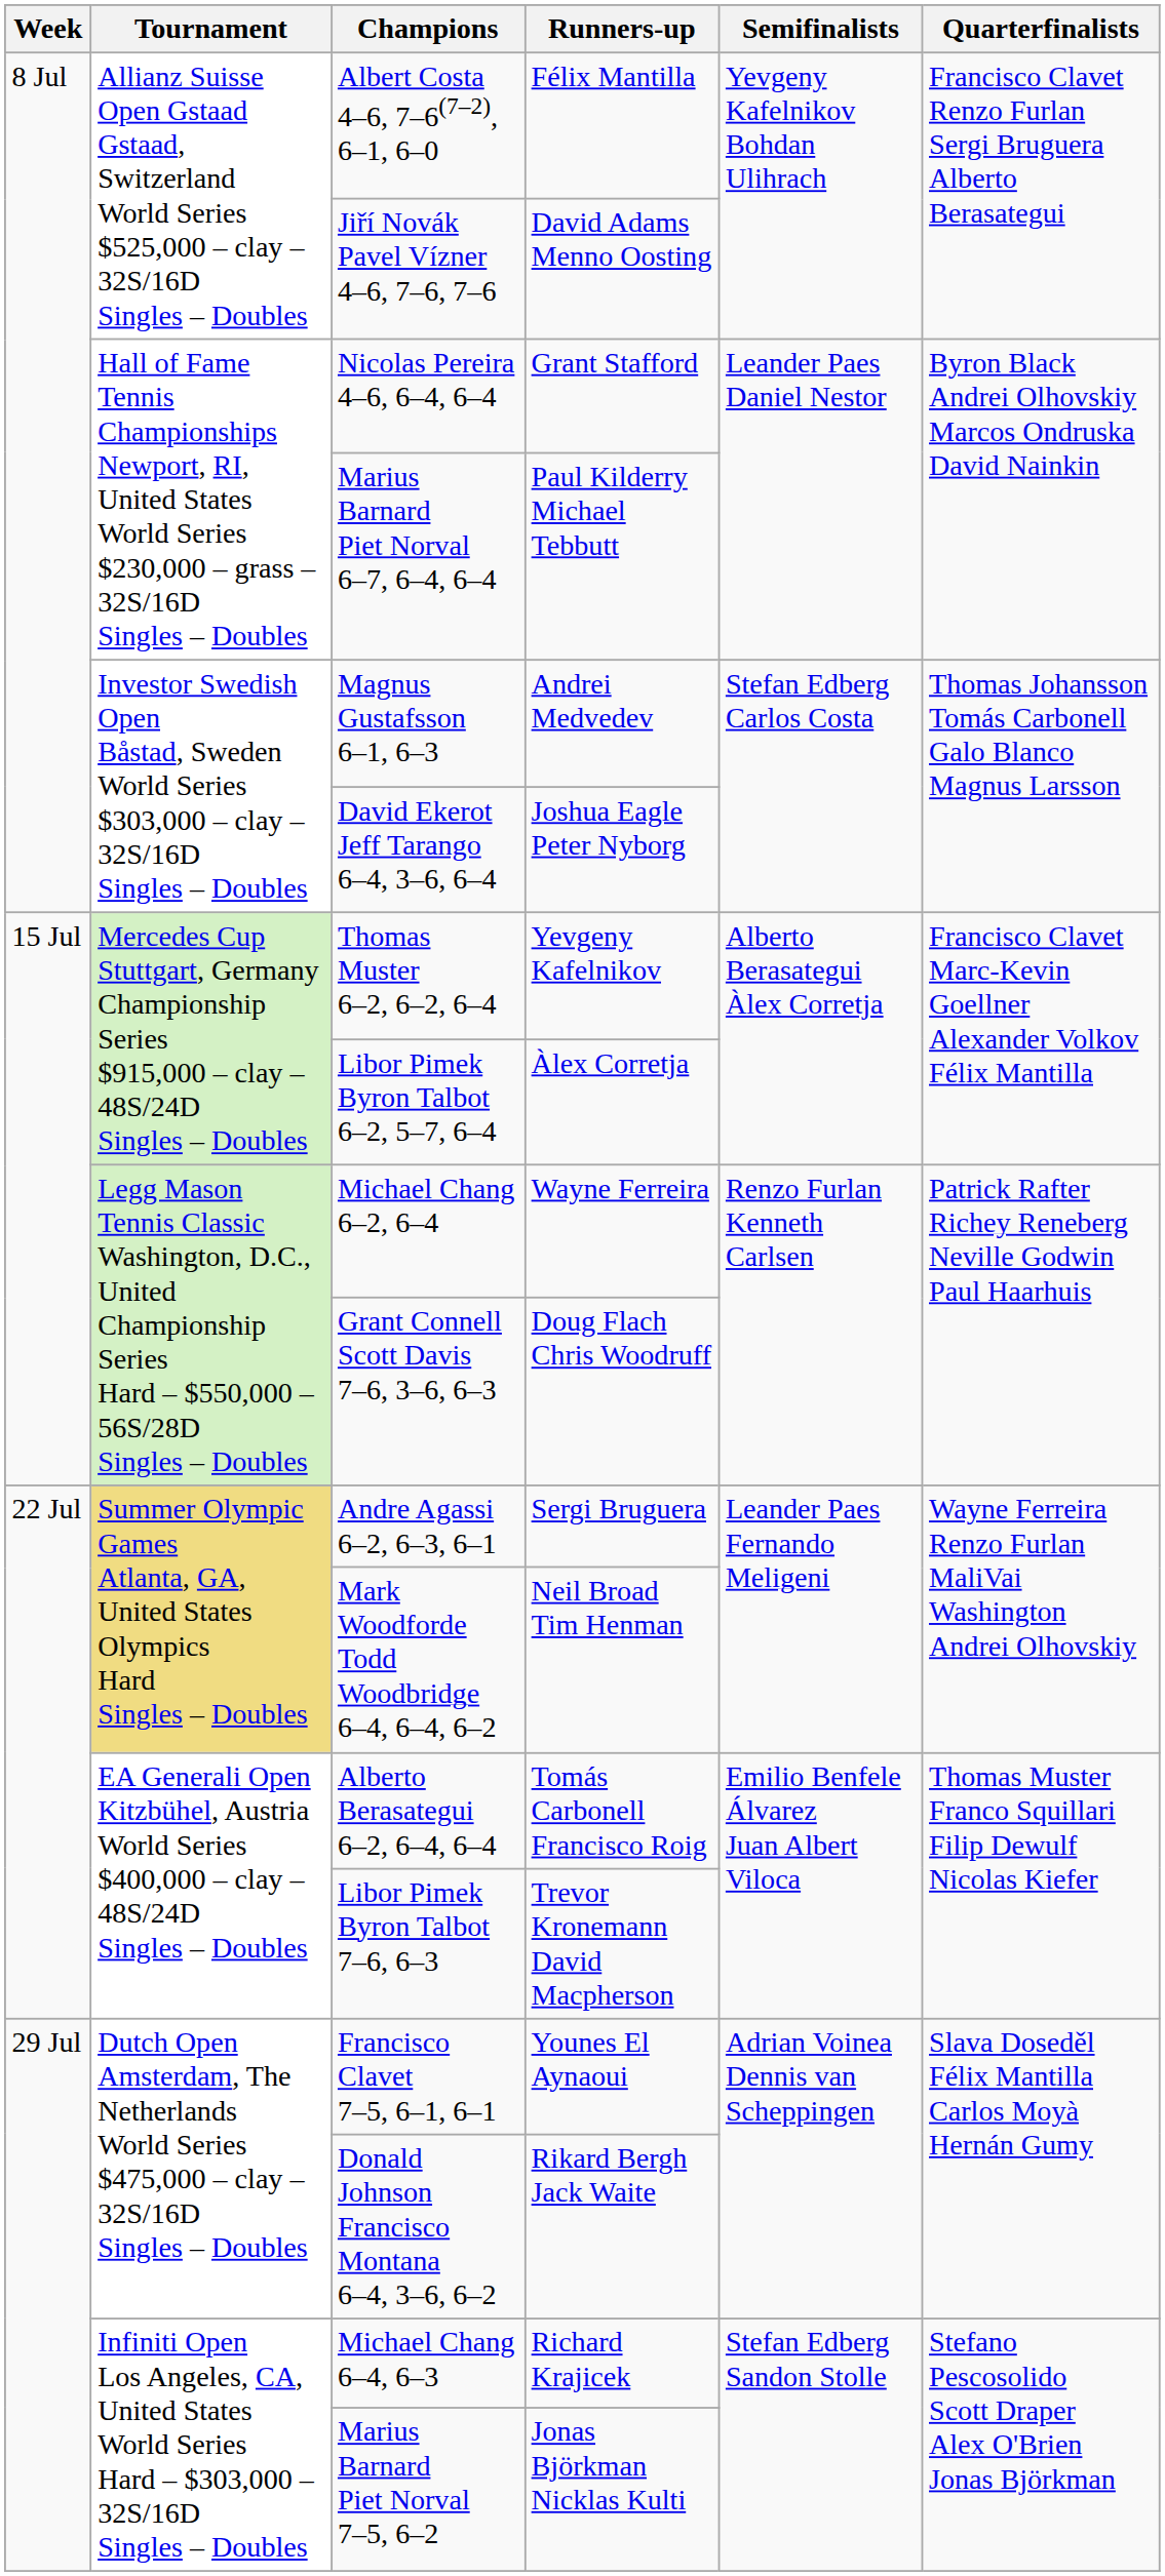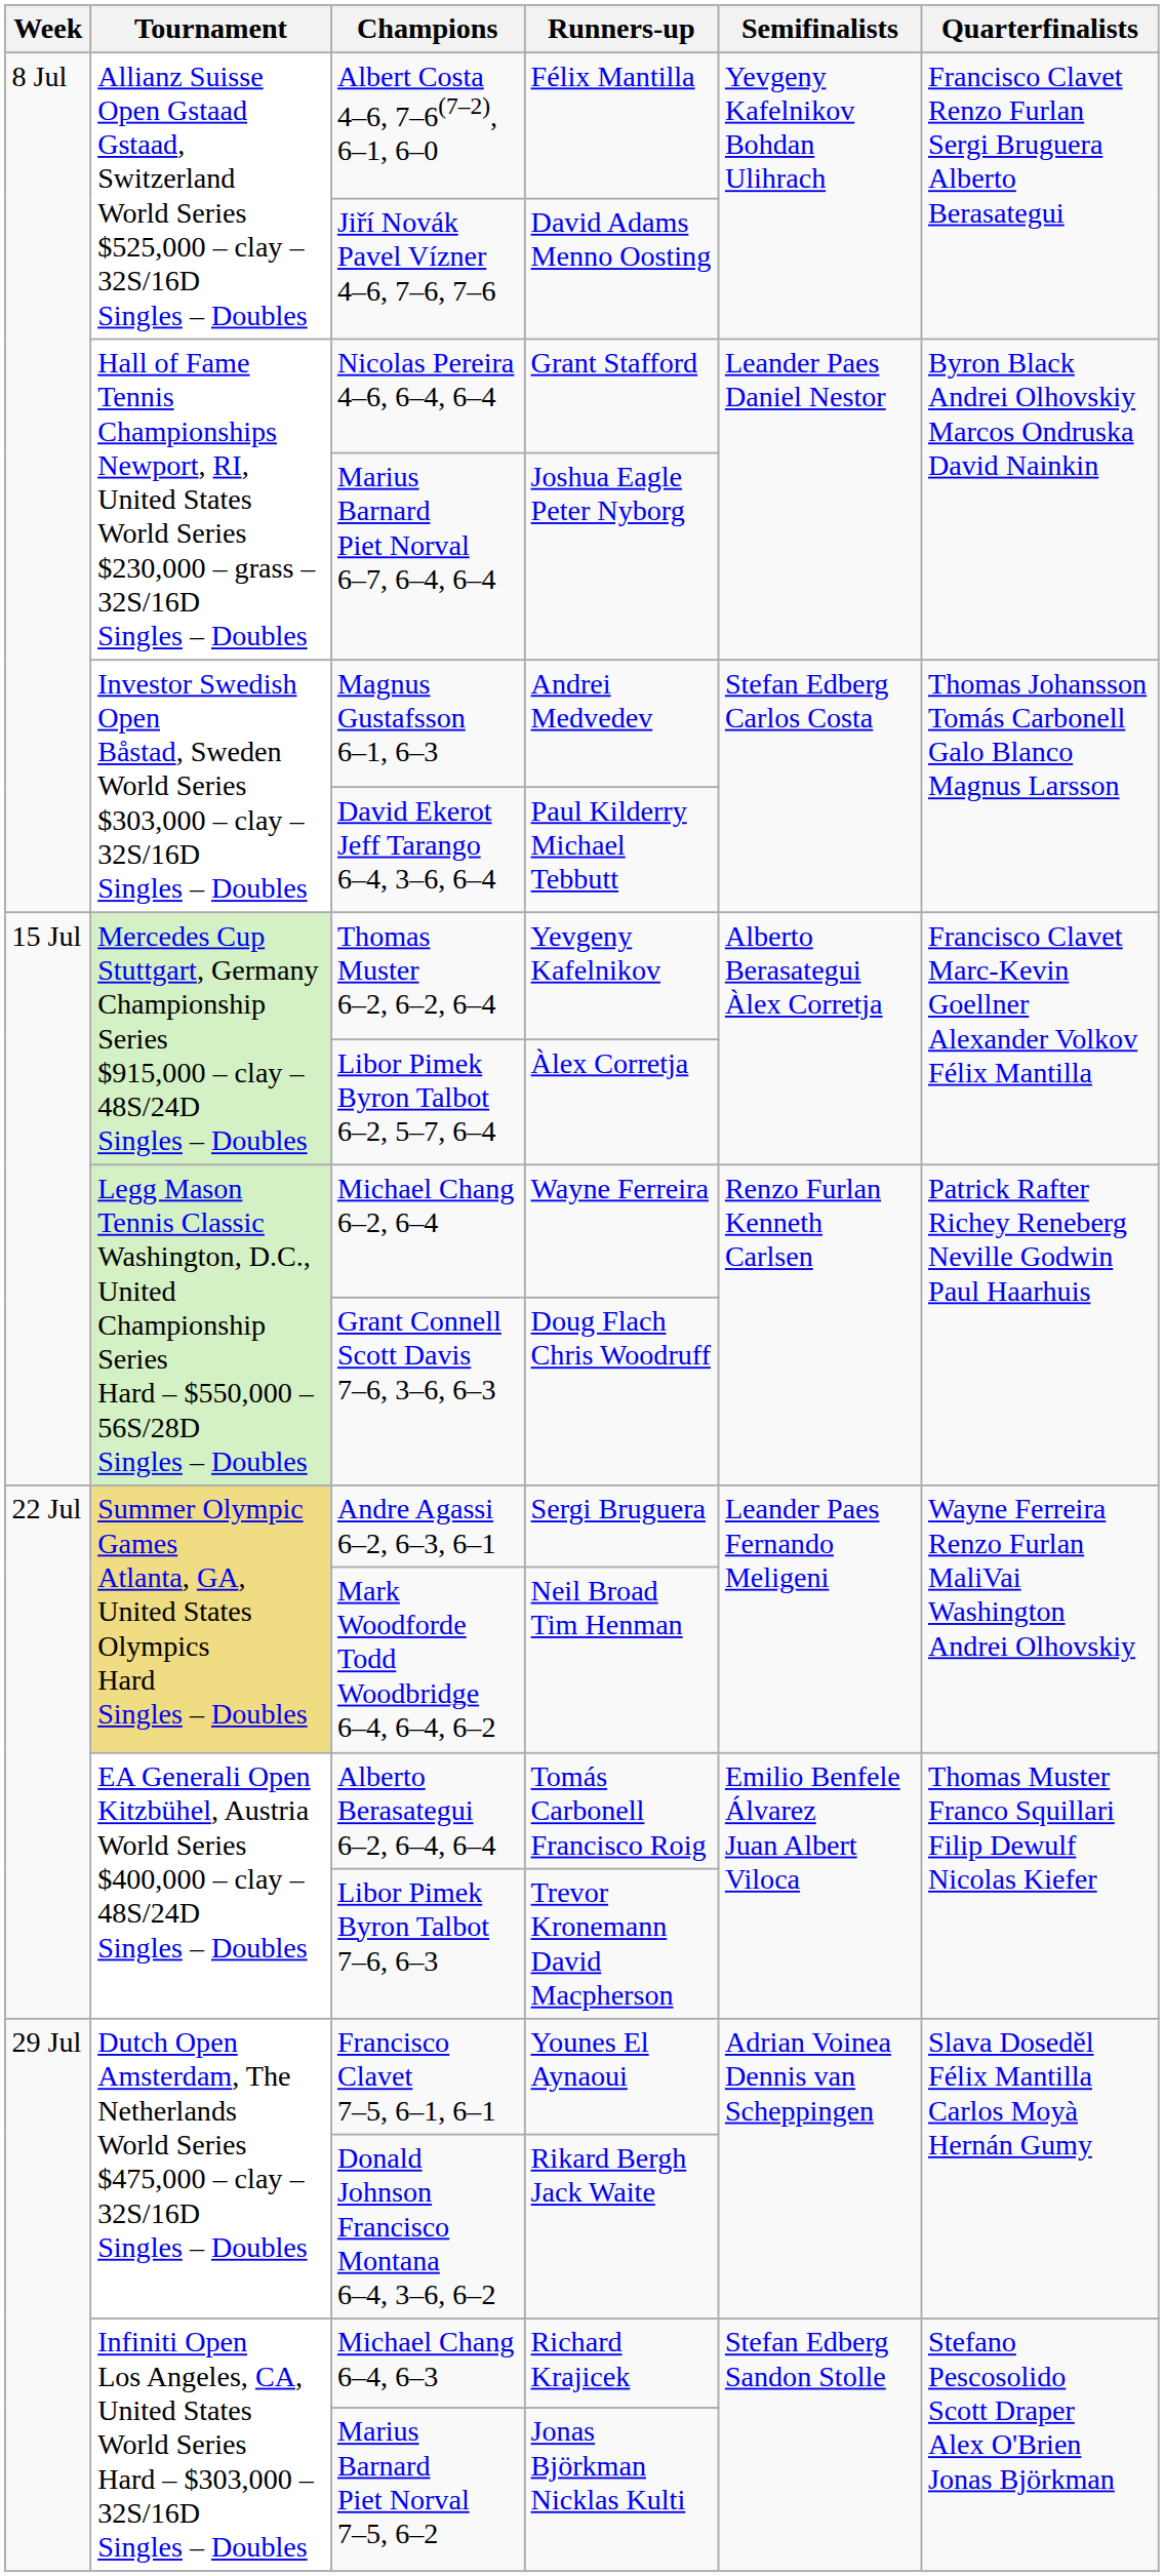Marius Barnard Piet Norval 6–7, 6–4, 6–4 | Runners-up: Paul Kilderry Michael Tebbutt -> Joshua Eagle Peter Nyborg
David Ekerot Jeff Tarango 6–4, 3–6, 6–4 | Runners-up: Joshua Eagle Peter Nyborg -> Paul Kilderry Michael Tebbutt
